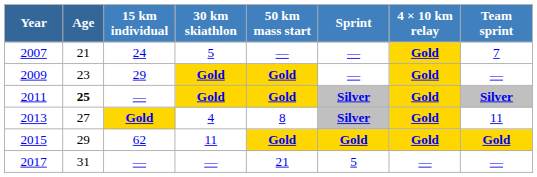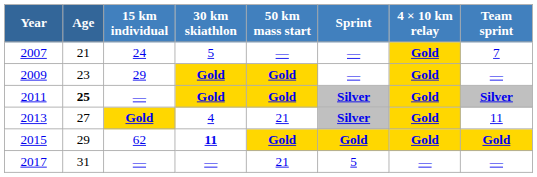2013 | 50 km mass start: 8 -> 21
2015 | 30 km skiathlon: normal -> bold
